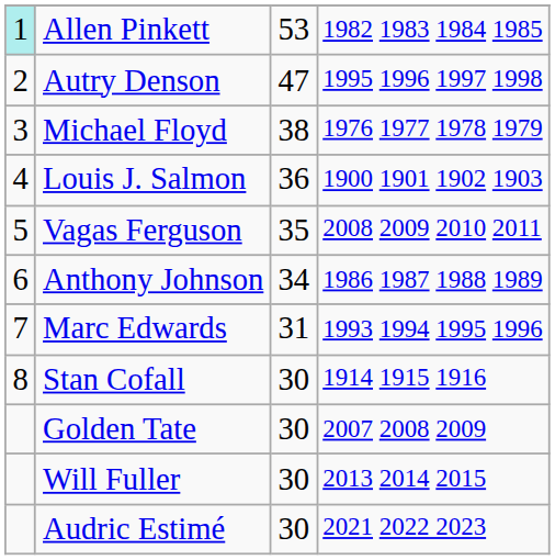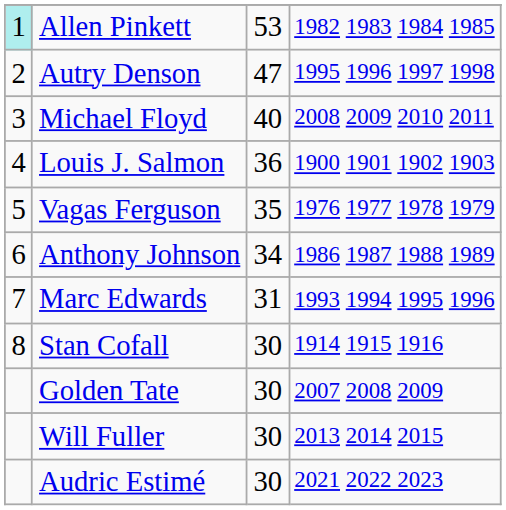Michael Floyd | column 3: 38 -> 40
Michael Floyd | column 4: 1976 1977 1978 1979 -> 2008 2009 2010 2011
Vagas Ferguson | column 4: 2008 2009 2010 2011 -> 1976 1977 1978 1979
